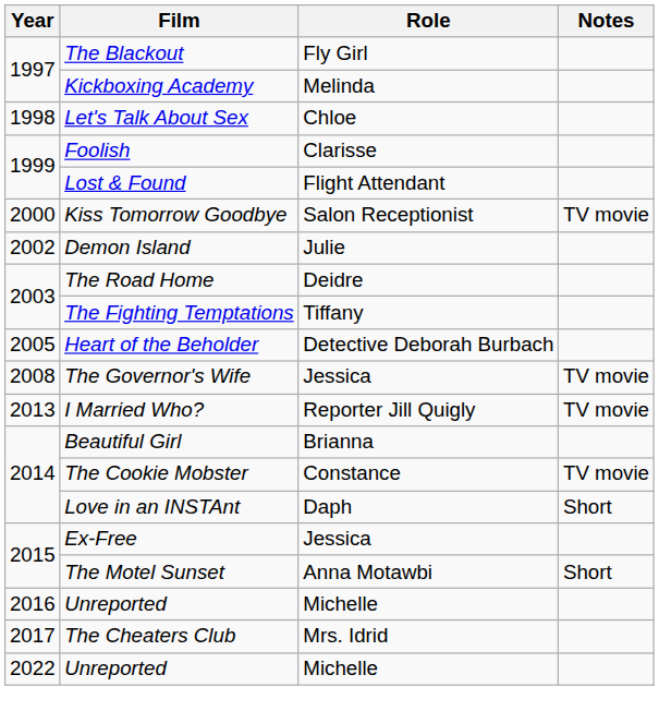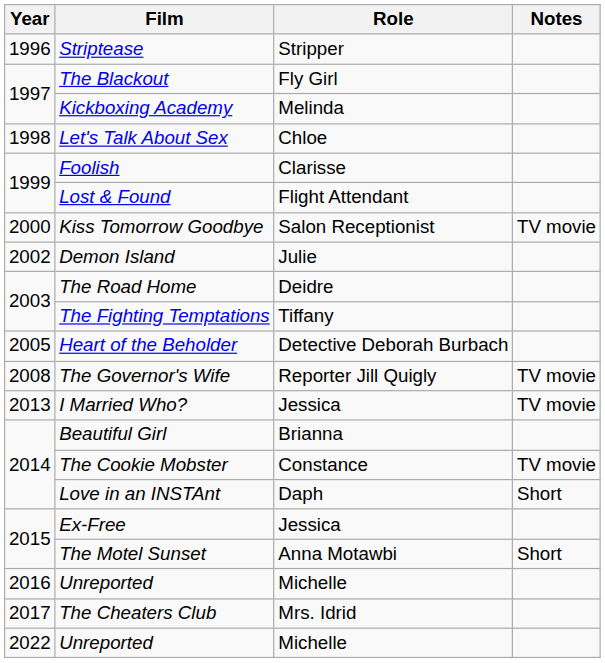+ row: 1996 | Striptease | Stripper
The Governor's Wife | Role: Jessica -> Reporter Jill Quigly
I Married Who? | Role: Reporter Jill Quigly -> Jessica
